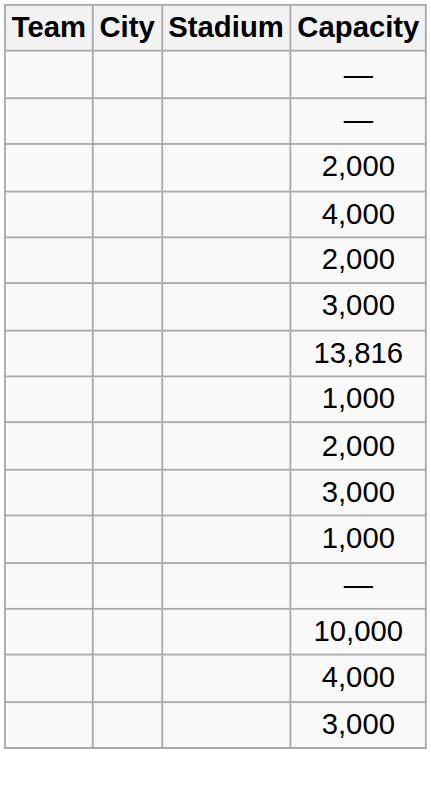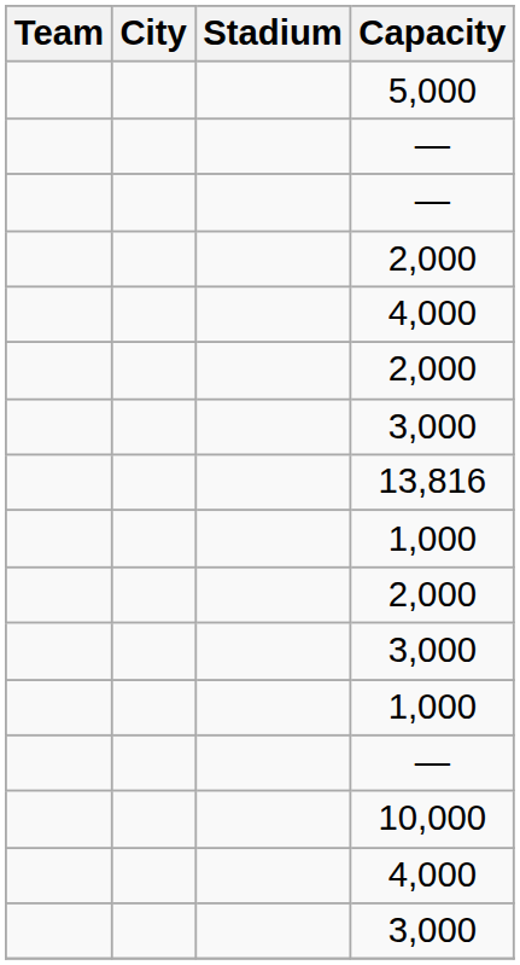+ row: 5,000
